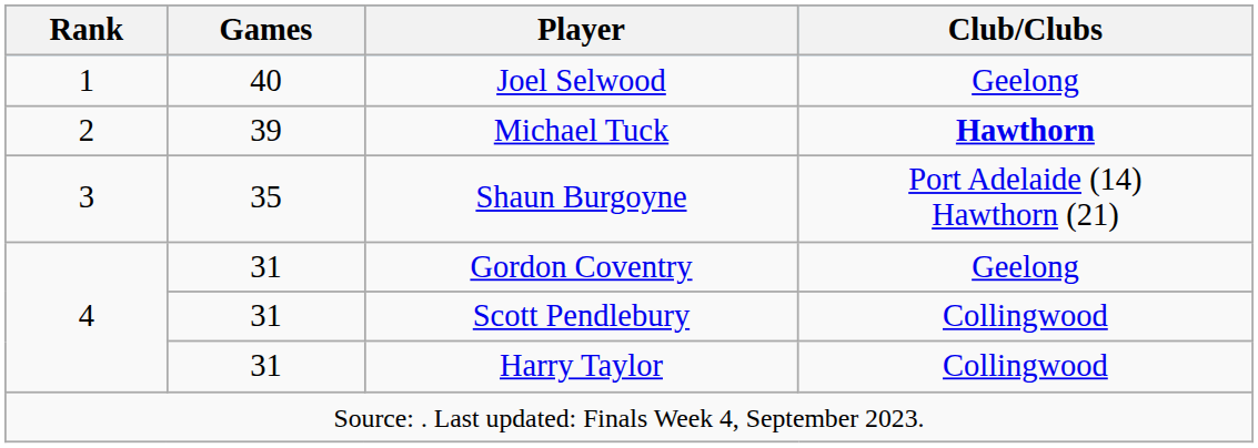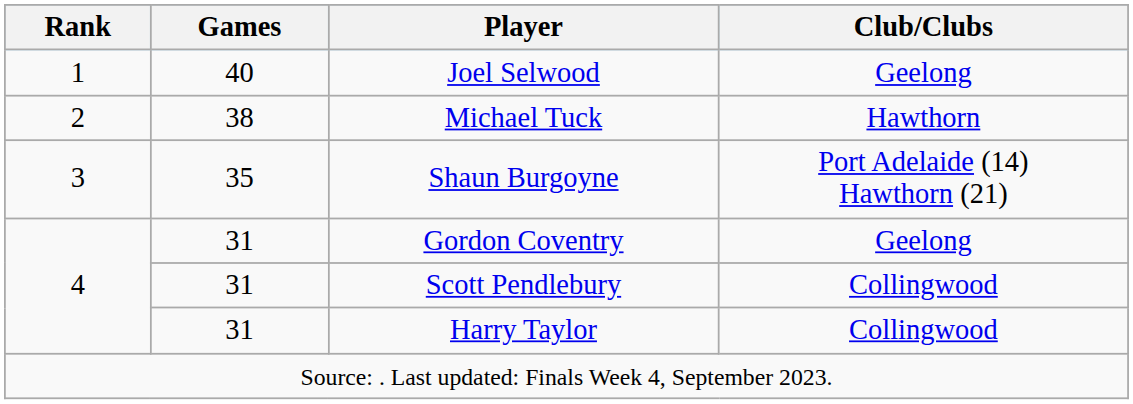Michael Tuck | Games: 39 -> 38
Michael Tuck | Club/Clubs: bold -> normal
